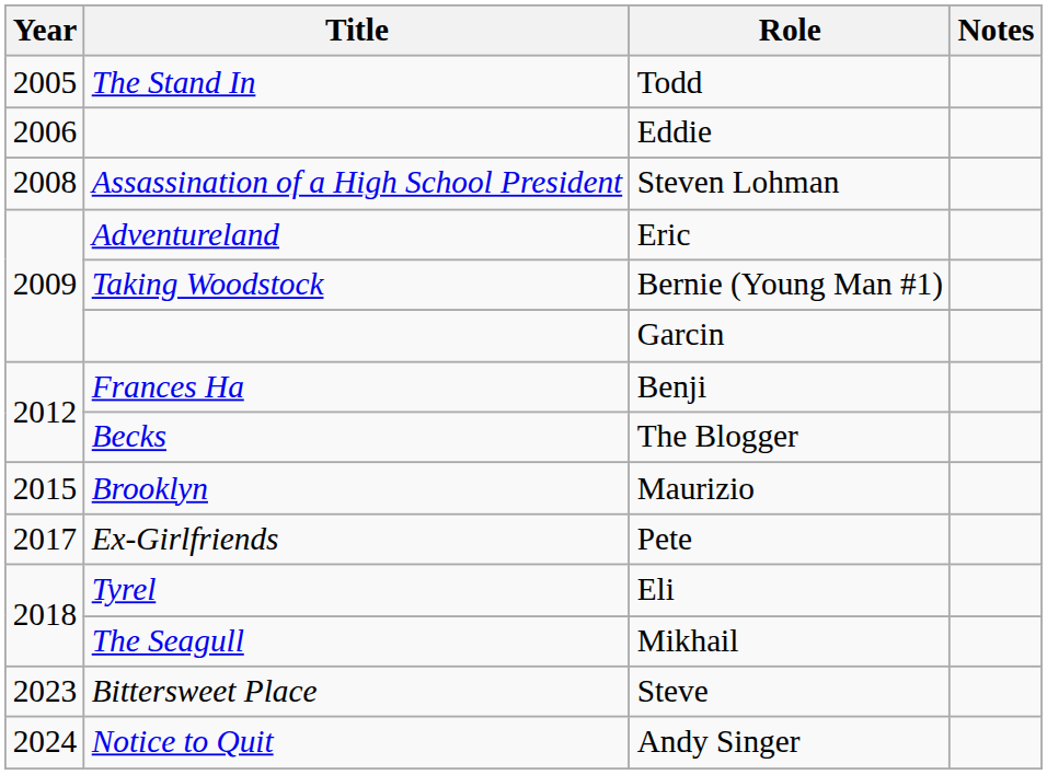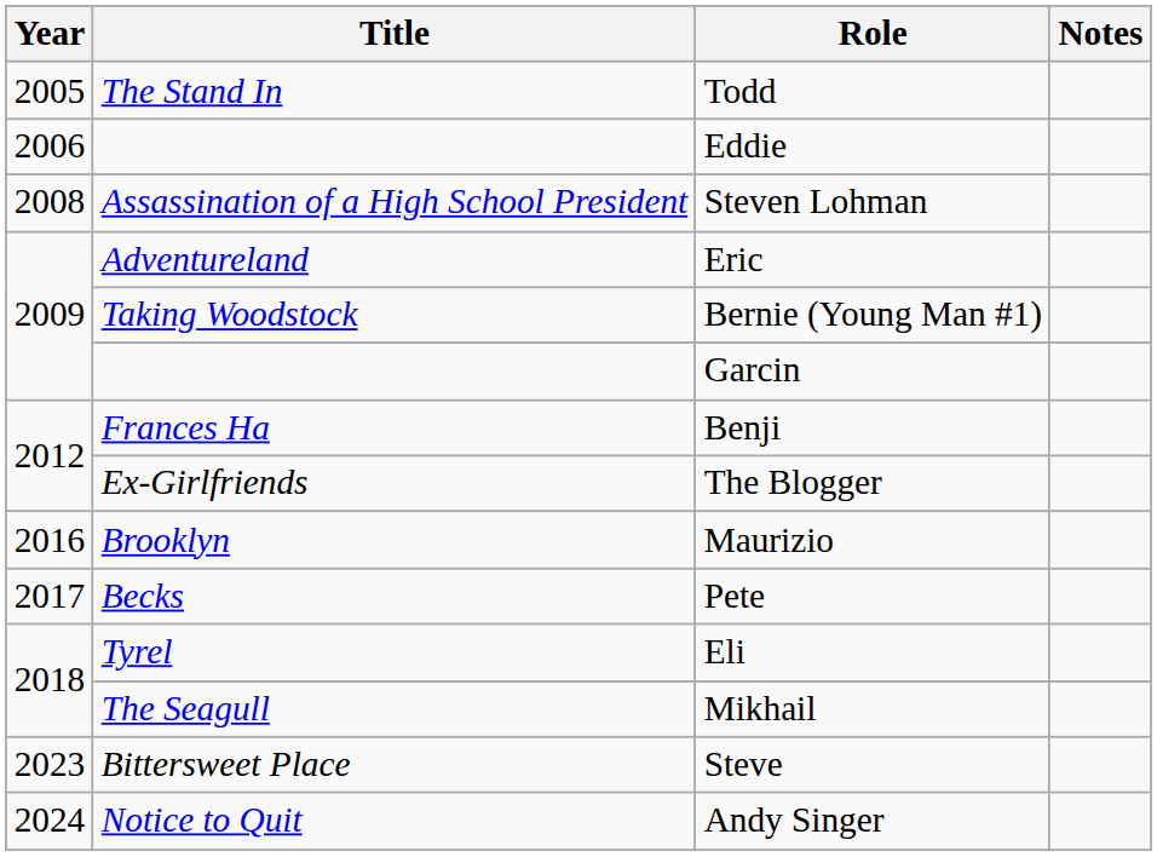The Blogger | Title: Becks -> Ex-Girlfriends
Maurizio | Year: 2015 -> 2016
Pete | Title: Ex-Girlfriends -> Becks
